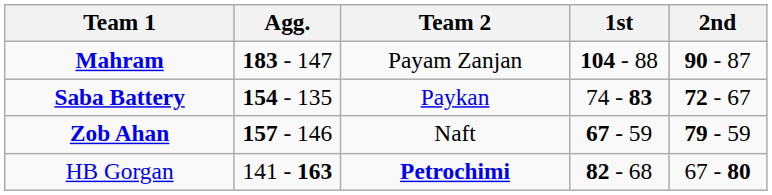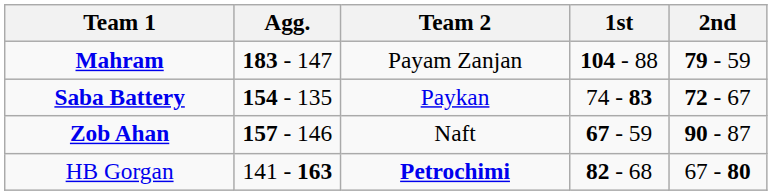Mahram | 2nd: 90 - 87 -> 79 - 59
Zob Ahan | 2nd: 79 - 59 -> 90 - 87
